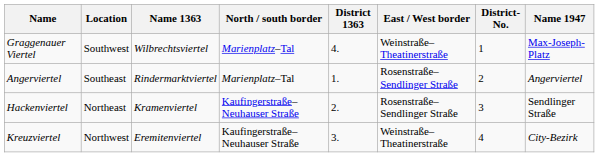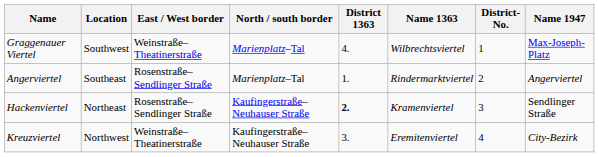columns swapped: East / West border <-> Name 1363
Hackenviertel | District 1363: normal -> bold
